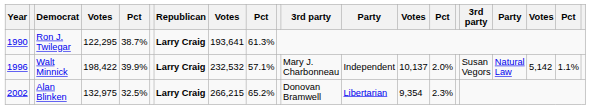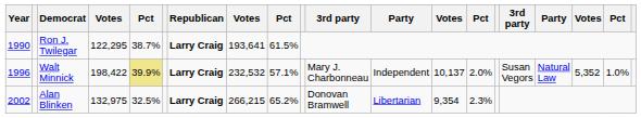Ron J. Twilegar | column 9: 61.3% -> 61.5%
Walt Minnick | column 5: no background -> khaki background
Walt Minnick | column 18: 5,142 -> 5,352
Walt Minnick | column 19: 1.1% -> 1.0%
